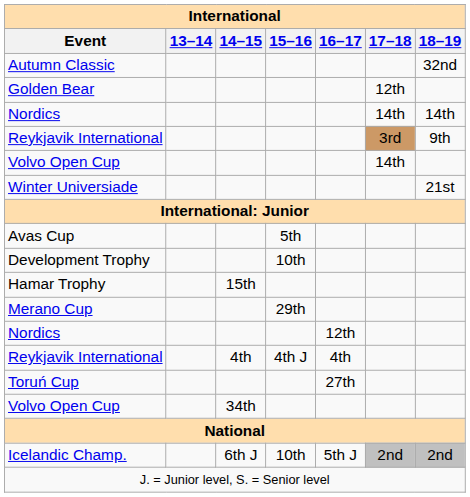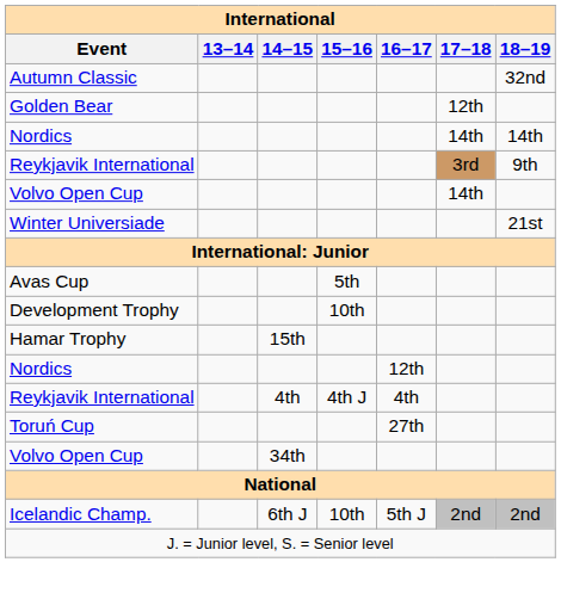- row: Merano Cup | 29th
